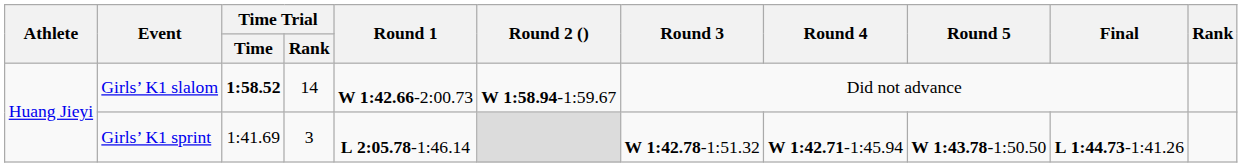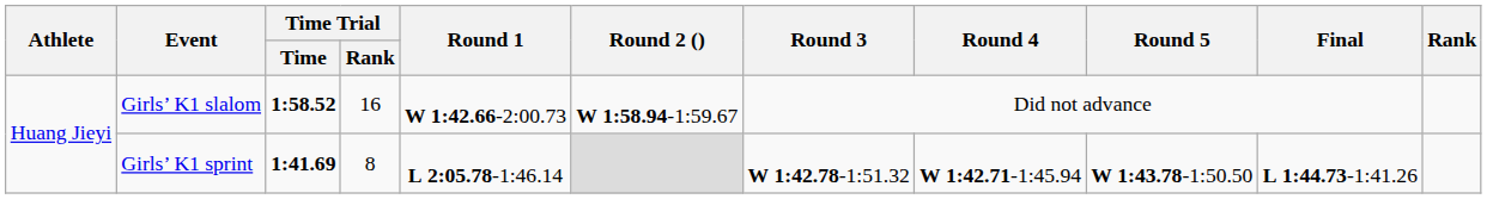Girls’ K1 slalom | Time Trial / Rank: 14 -> 16
Girls’ K1 sprint | Time Trial / Time: normal -> bold
Girls’ K1 sprint | Time Trial / Rank: 3 -> 8
